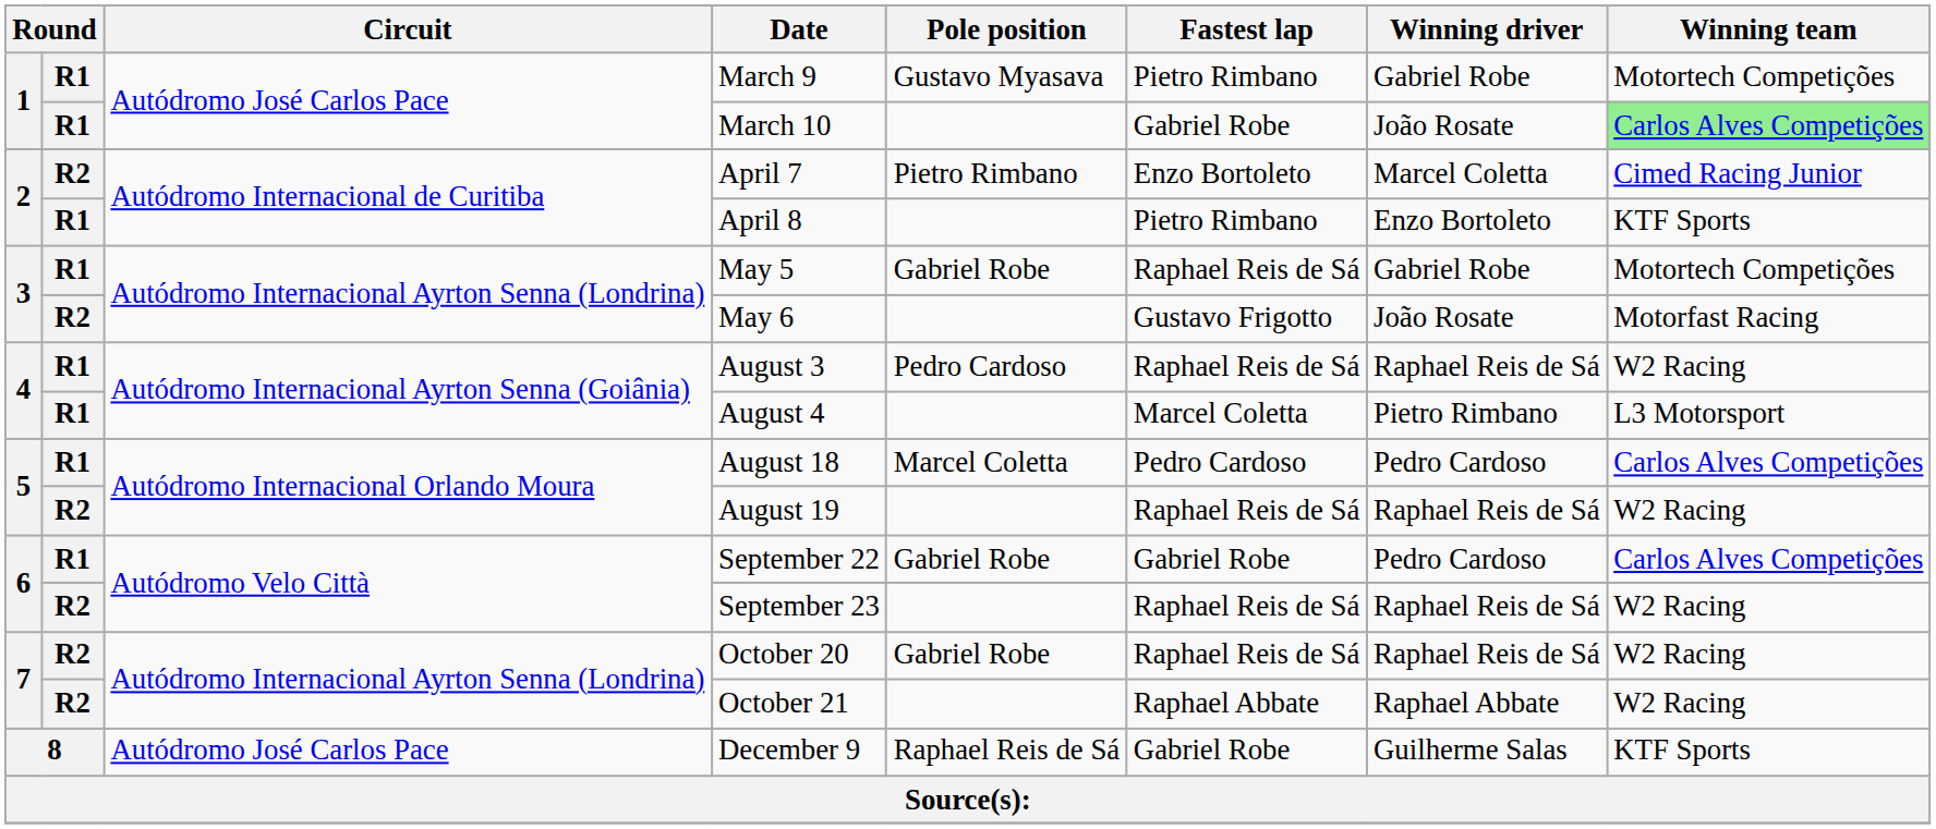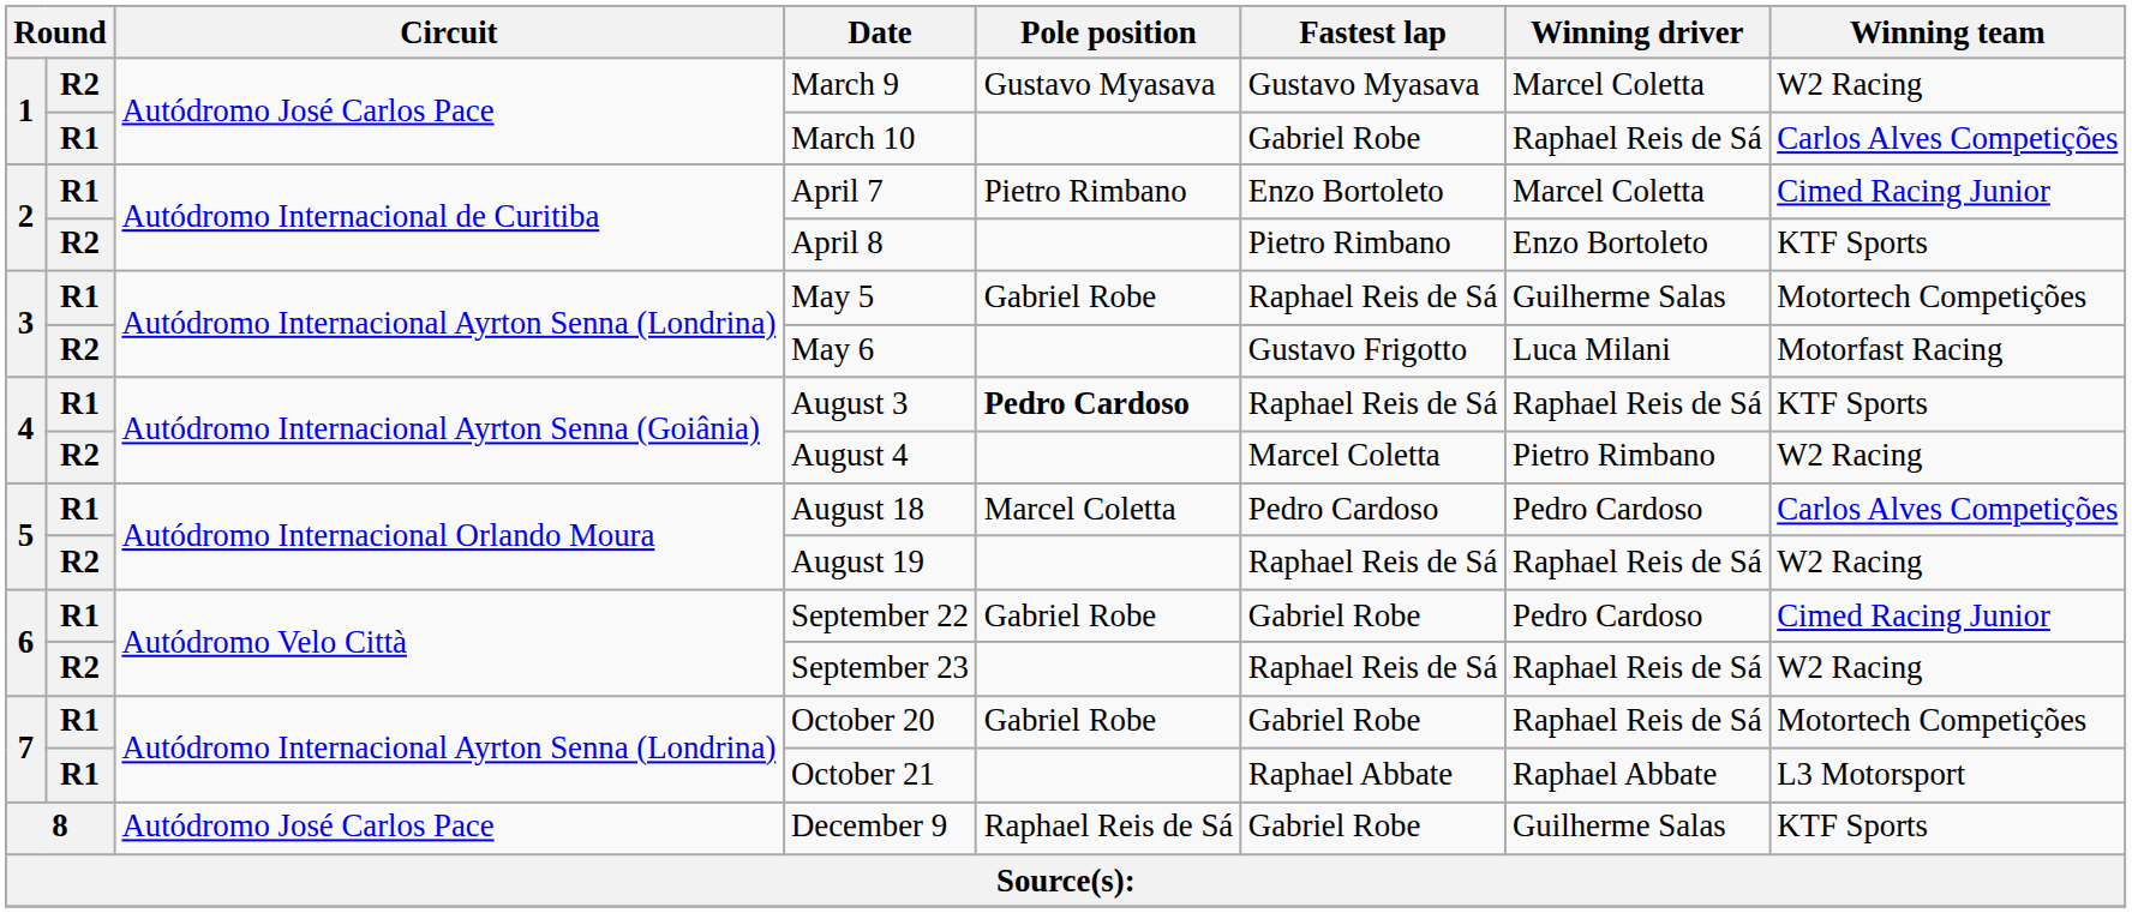March 9 | column 2: R1 -> R2
March 9 | Fastest lap: Pietro Rimbano -> Gustavo Myasava
March 9 | Winning driver: Gabriel Robe -> Marcel Coletta
March 9 | Winning team: Motortech Competições -> W2 Racing
March 10 | Winning driver: João Rosate -> Raphael Reis de Sá
March 10 | Winning team: lightgreen background -> no background
April 7 | column 2: R2 -> R1
April 8 | column 2: R1 -> R2
May 5 | Winning driver: Gabriel Robe -> Guilherme Salas
May 6 | Winning driver: João Rosate -> Luca Milani
August 3 | Pole position: normal -> bold
August 3 | Winning team: W2 Racing -> KTF Sports
August 4 | column 2: R1 -> R2
August 4 | Winning team: L3 Motorsport -> W2 Racing
September 22 | Winning team: Carlos Alves Competições -> Cimed Racing Junior
October 20 | column 2: R2 -> R1
October 20 | Fastest lap: Raphael Reis de Sá -> Gabriel Robe
October 20 | Winning team: W2 Racing -> Motortech Competições
October 21 | column 2: R2 -> R1
October 21 | Winning team: W2 Racing -> L3 Motorsport
